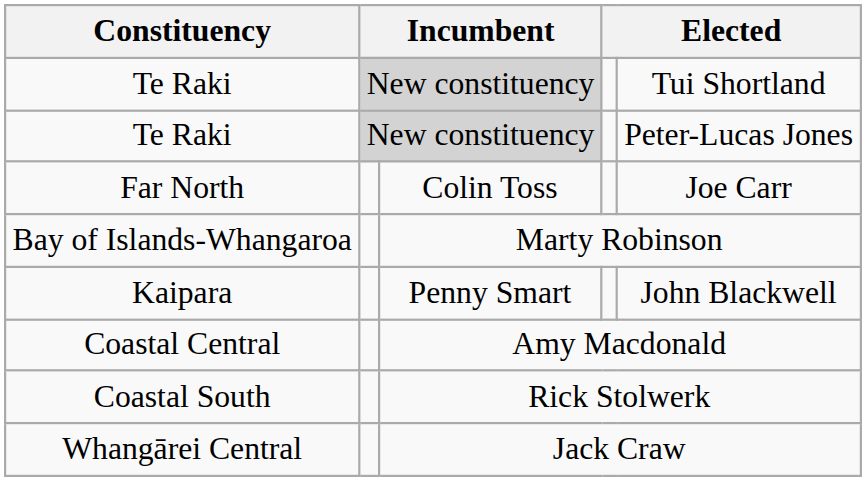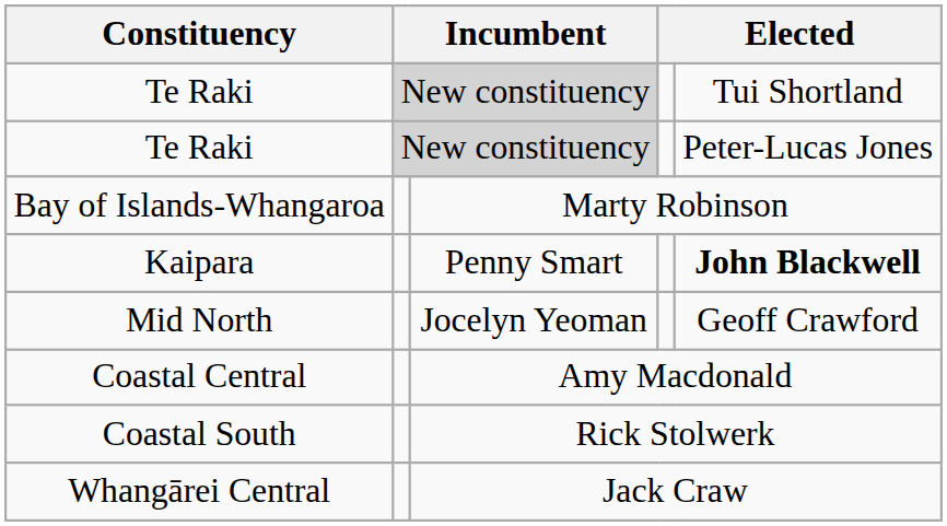- row: Far North | Colin Toss | Joe Carr
Kaipara | column 5: normal -> bold
+ row: Mid North | Jocelyn Yeoman | Geoff Crawford
